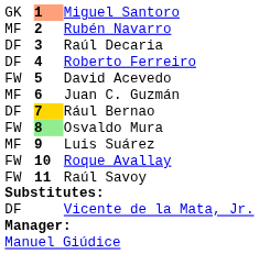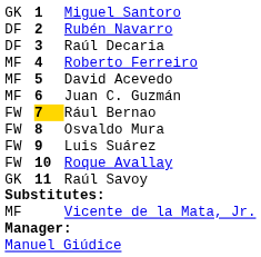Miguel Santoro | column 2: lightsalmon background -> no background
Rubén Navarro | column 1: MF -> DF
Roberto Ferreiro | column 1: DF -> MF
David Acevedo | column 1: FW -> MF
Rául Bernao | column 1: DF -> FW
Osvaldo Mura | column 2: lightgreen background -> no background
Luis Suárez | column 1: MF -> FW
Raúl Savoy | column 1: FW -> GK
Vicente de la Mata, Jr. | column 1: DF -> MF
